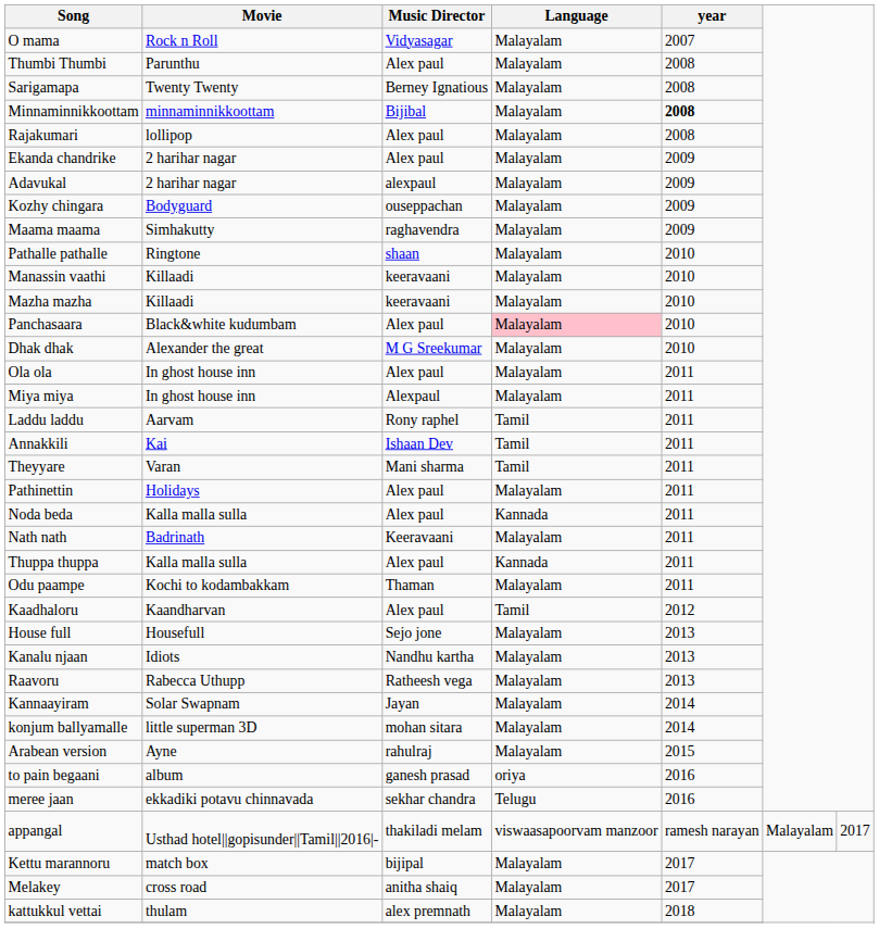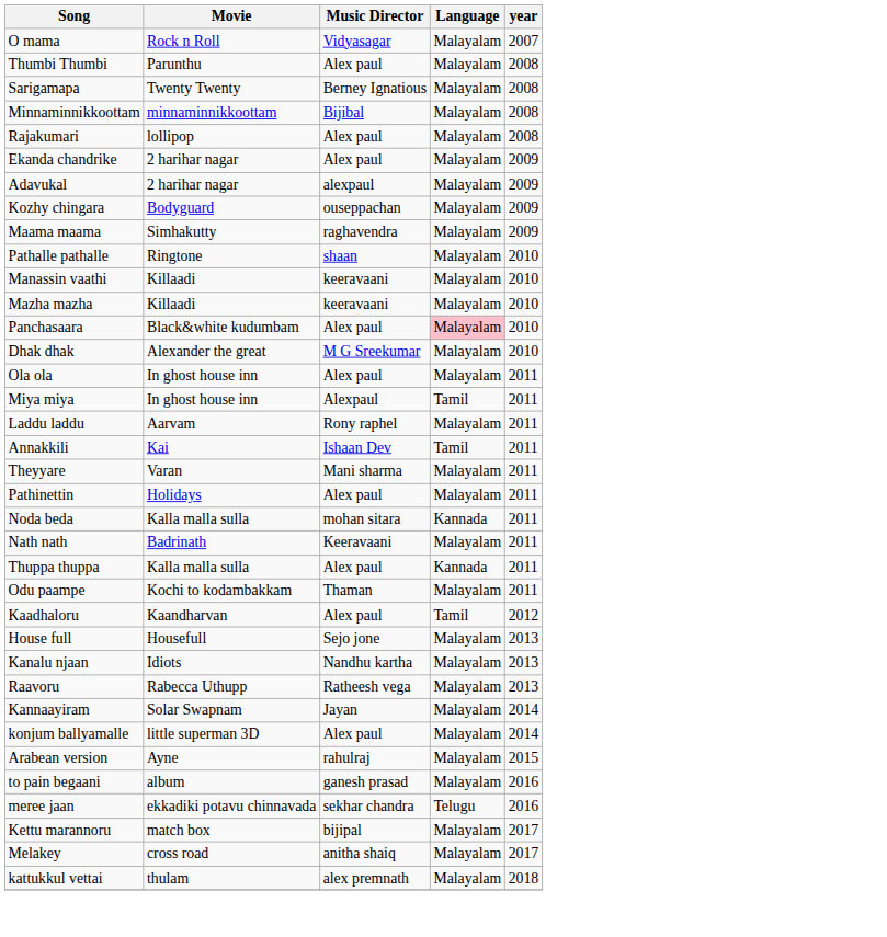Minnaminnikkoottam | year: bold -> normal
Miya miya | Language: Malayalam -> Tamil
Laddu laddu | Language: Tamil -> Malayalam
Theyyare | Language: Tamil -> Malayalam
Noda beda | Music Director: Alex paul -> mohan sitara
konjum ballyamalle | Music Director: mohan sitara -> Alex paul
to pain begaani | Language: oriya -> Malayalam
- row: appangal | Usthad hotel||gopisunder||Tamil||2016|- | thakiladi melam | viswaasapoorvam manzoor | ramesh narayan | Malayalam | 2017
